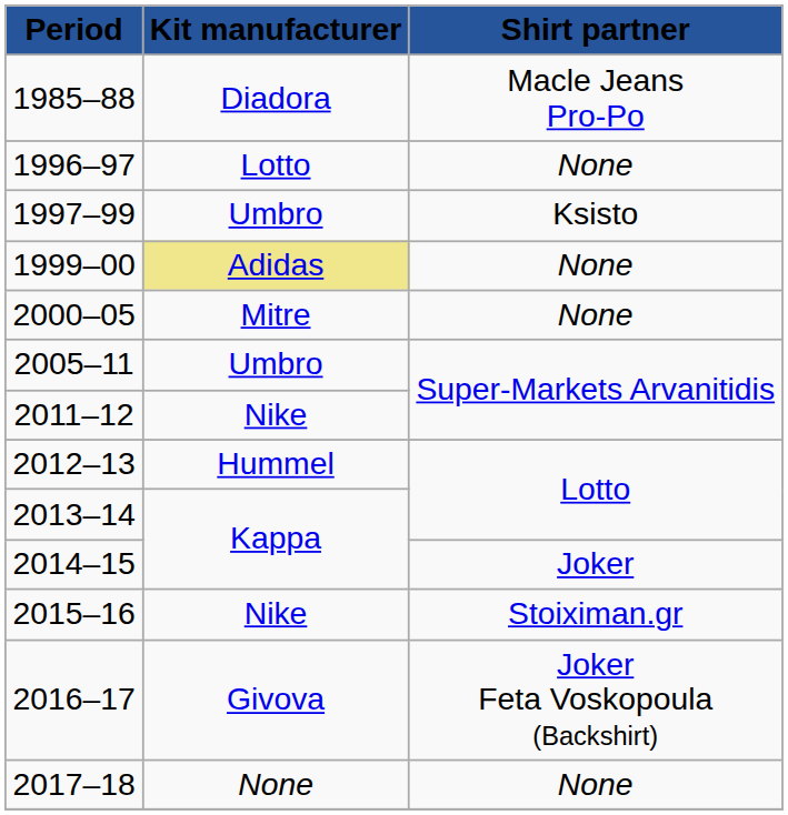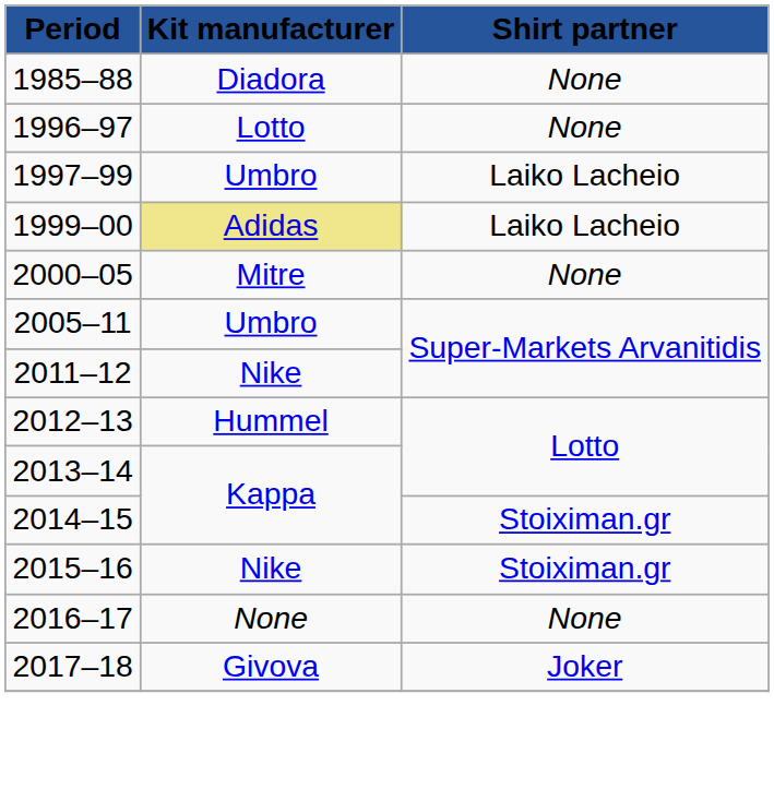1985–88 | Shirt partner: Macle Jeans Pro-Po -> None
1997–99 | Shirt partner: Ksisto -> Laiko Lacheio
1999–00 | Shirt partner: None -> Laiko Lacheio
2014–15 | Shirt partner: Joker -> Stoiximan.gr
2016–17 | Kit manufacturer: Givova -> None
2016–17 | Shirt partner: Joker Feta Voskopoula (Backshirt) -> None
2017–18 | Kit manufacturer: None -> Givova
2017–18 | Shirt partner: None -> Joker
